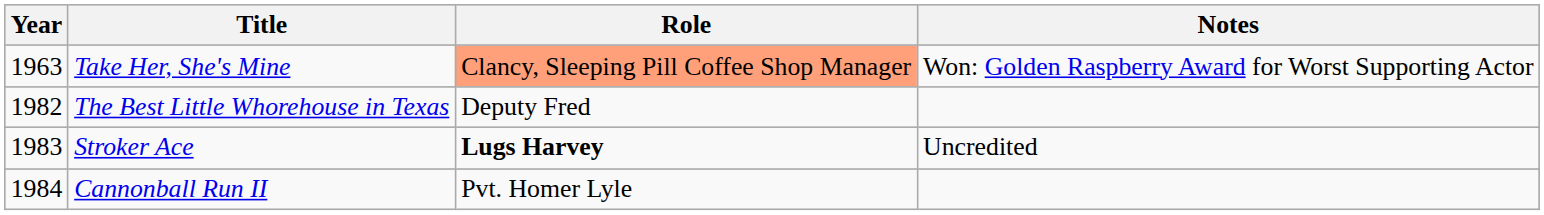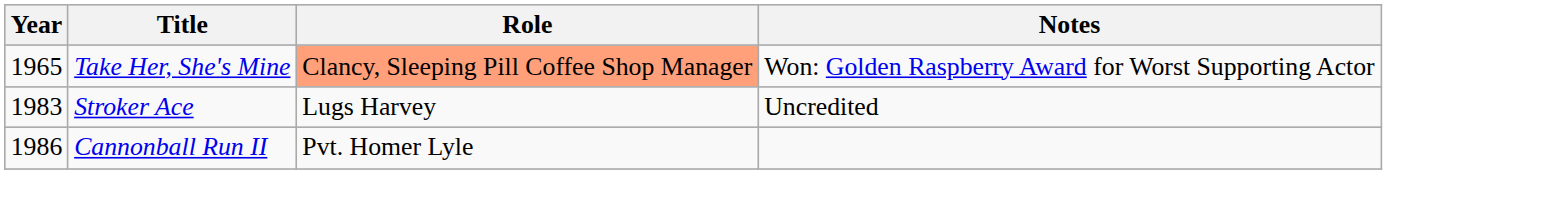Take Her, She's Mine | Year: 1963 -> 1965
- row: 1982 | The Best Little Whorehouse in Texas | Deputy Fred
Stroker Ace | Role: bold -> normal
Cannonball Run II | Year: 1984 -> 1986
